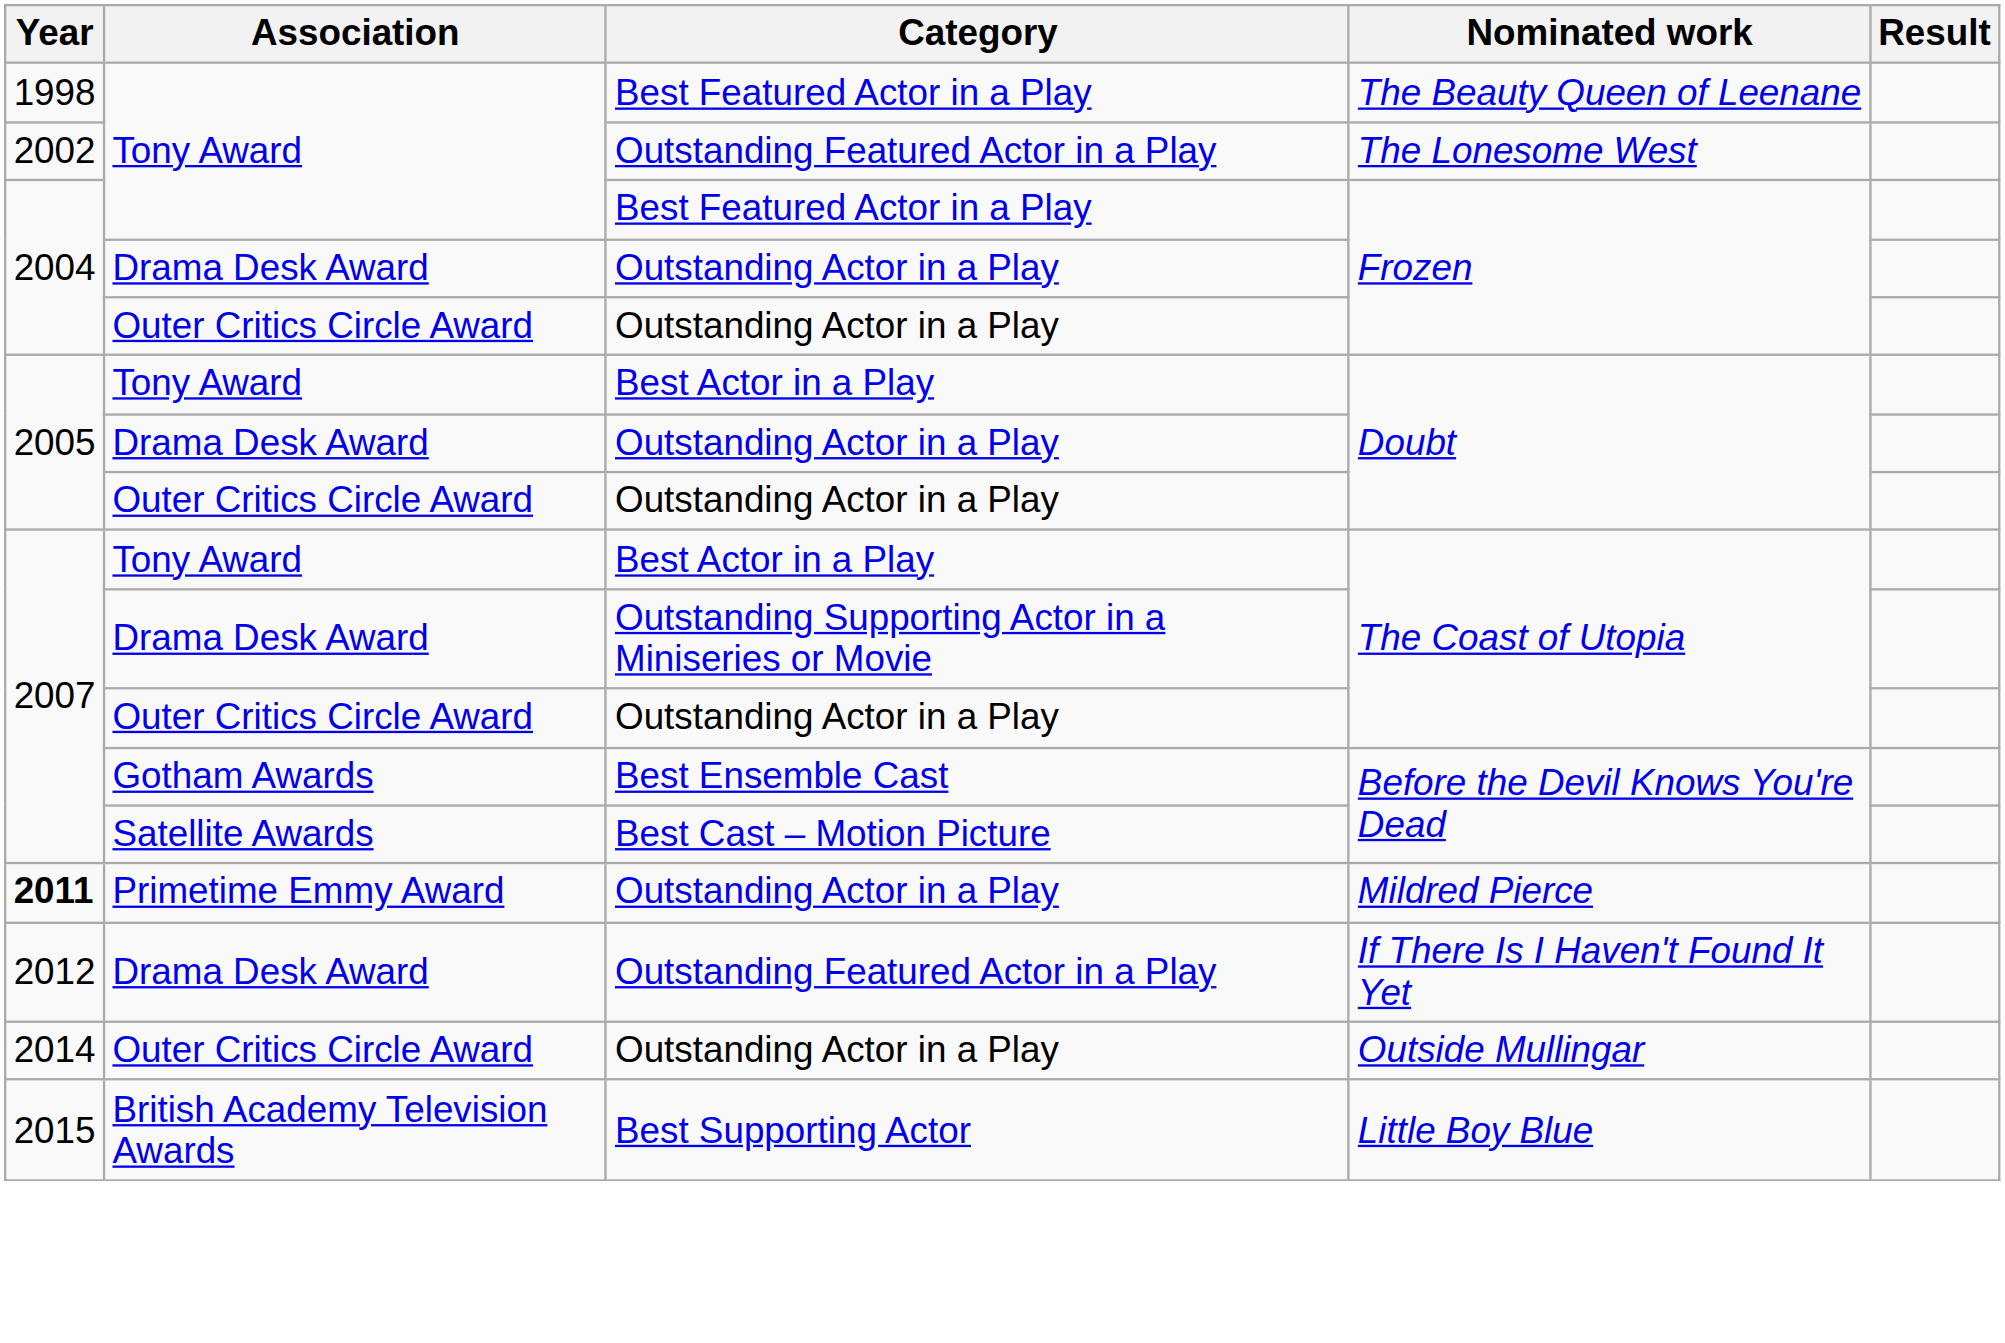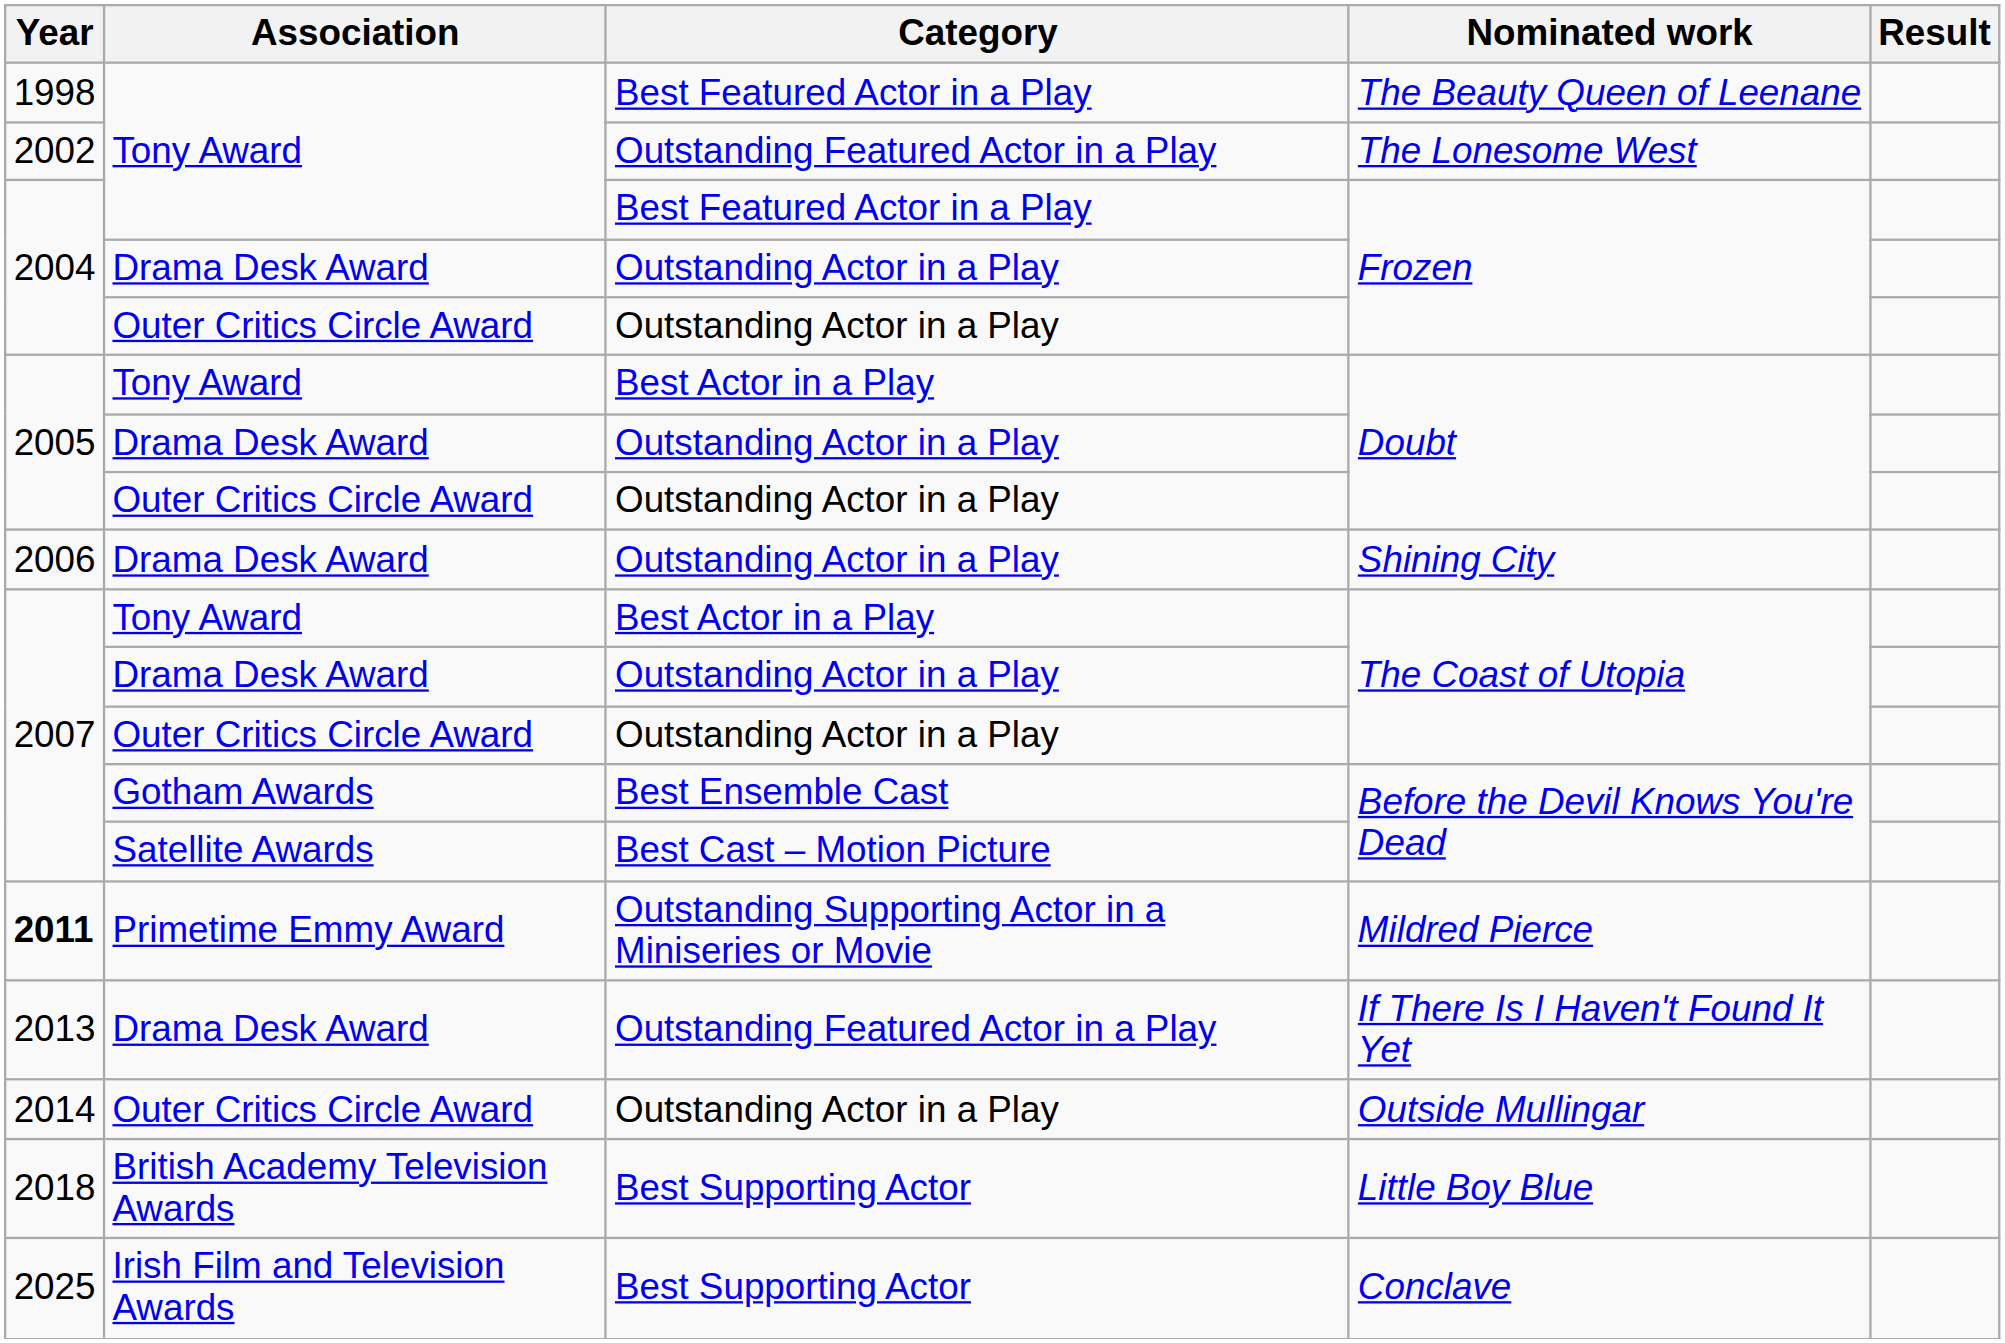+ row: 2006 | Drama Desk Award | Outstanding Actor in a Play | Shining City
Drama Desk Award / The Coast of Utopia | Category: Outstanding Supporting Actor in a Miniseries or Movie -> Outstanding Actor in a Play
Mildred Pierce | Category: Outstanding Actor in a Play -> Outstanding Supporting Actor in a Miniseries or Movie
If There Is I Haven't Found It Yet | Year: 2012 -> 2013
Little Boy Blue | Year: 2015 -> 2018
+ row: 2025 | Irish Film and Television Awards | Best Supporting Actor | Conclave
